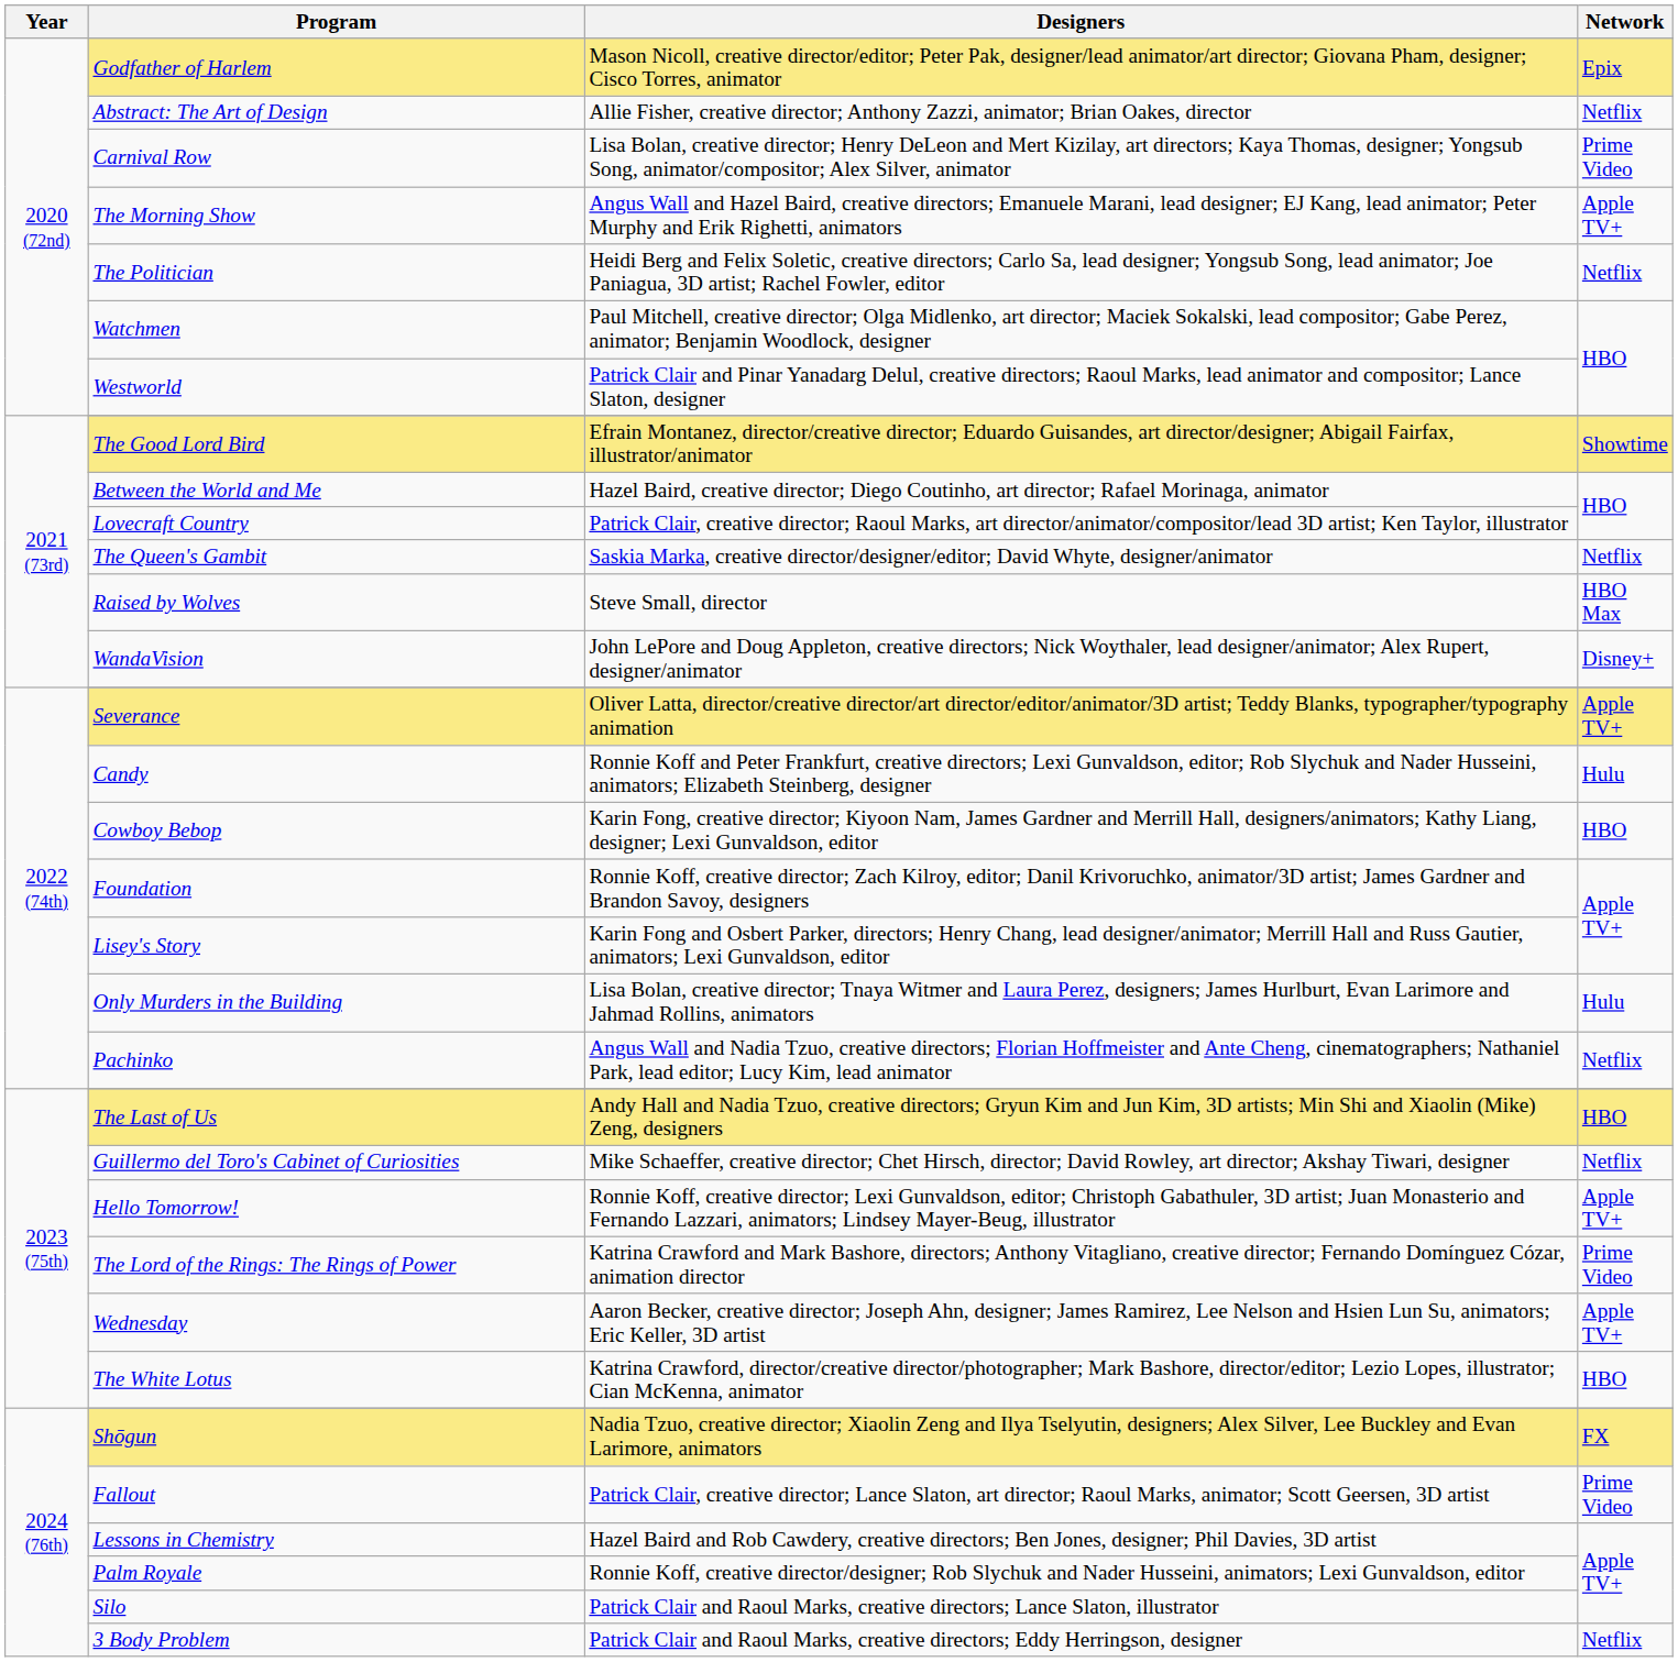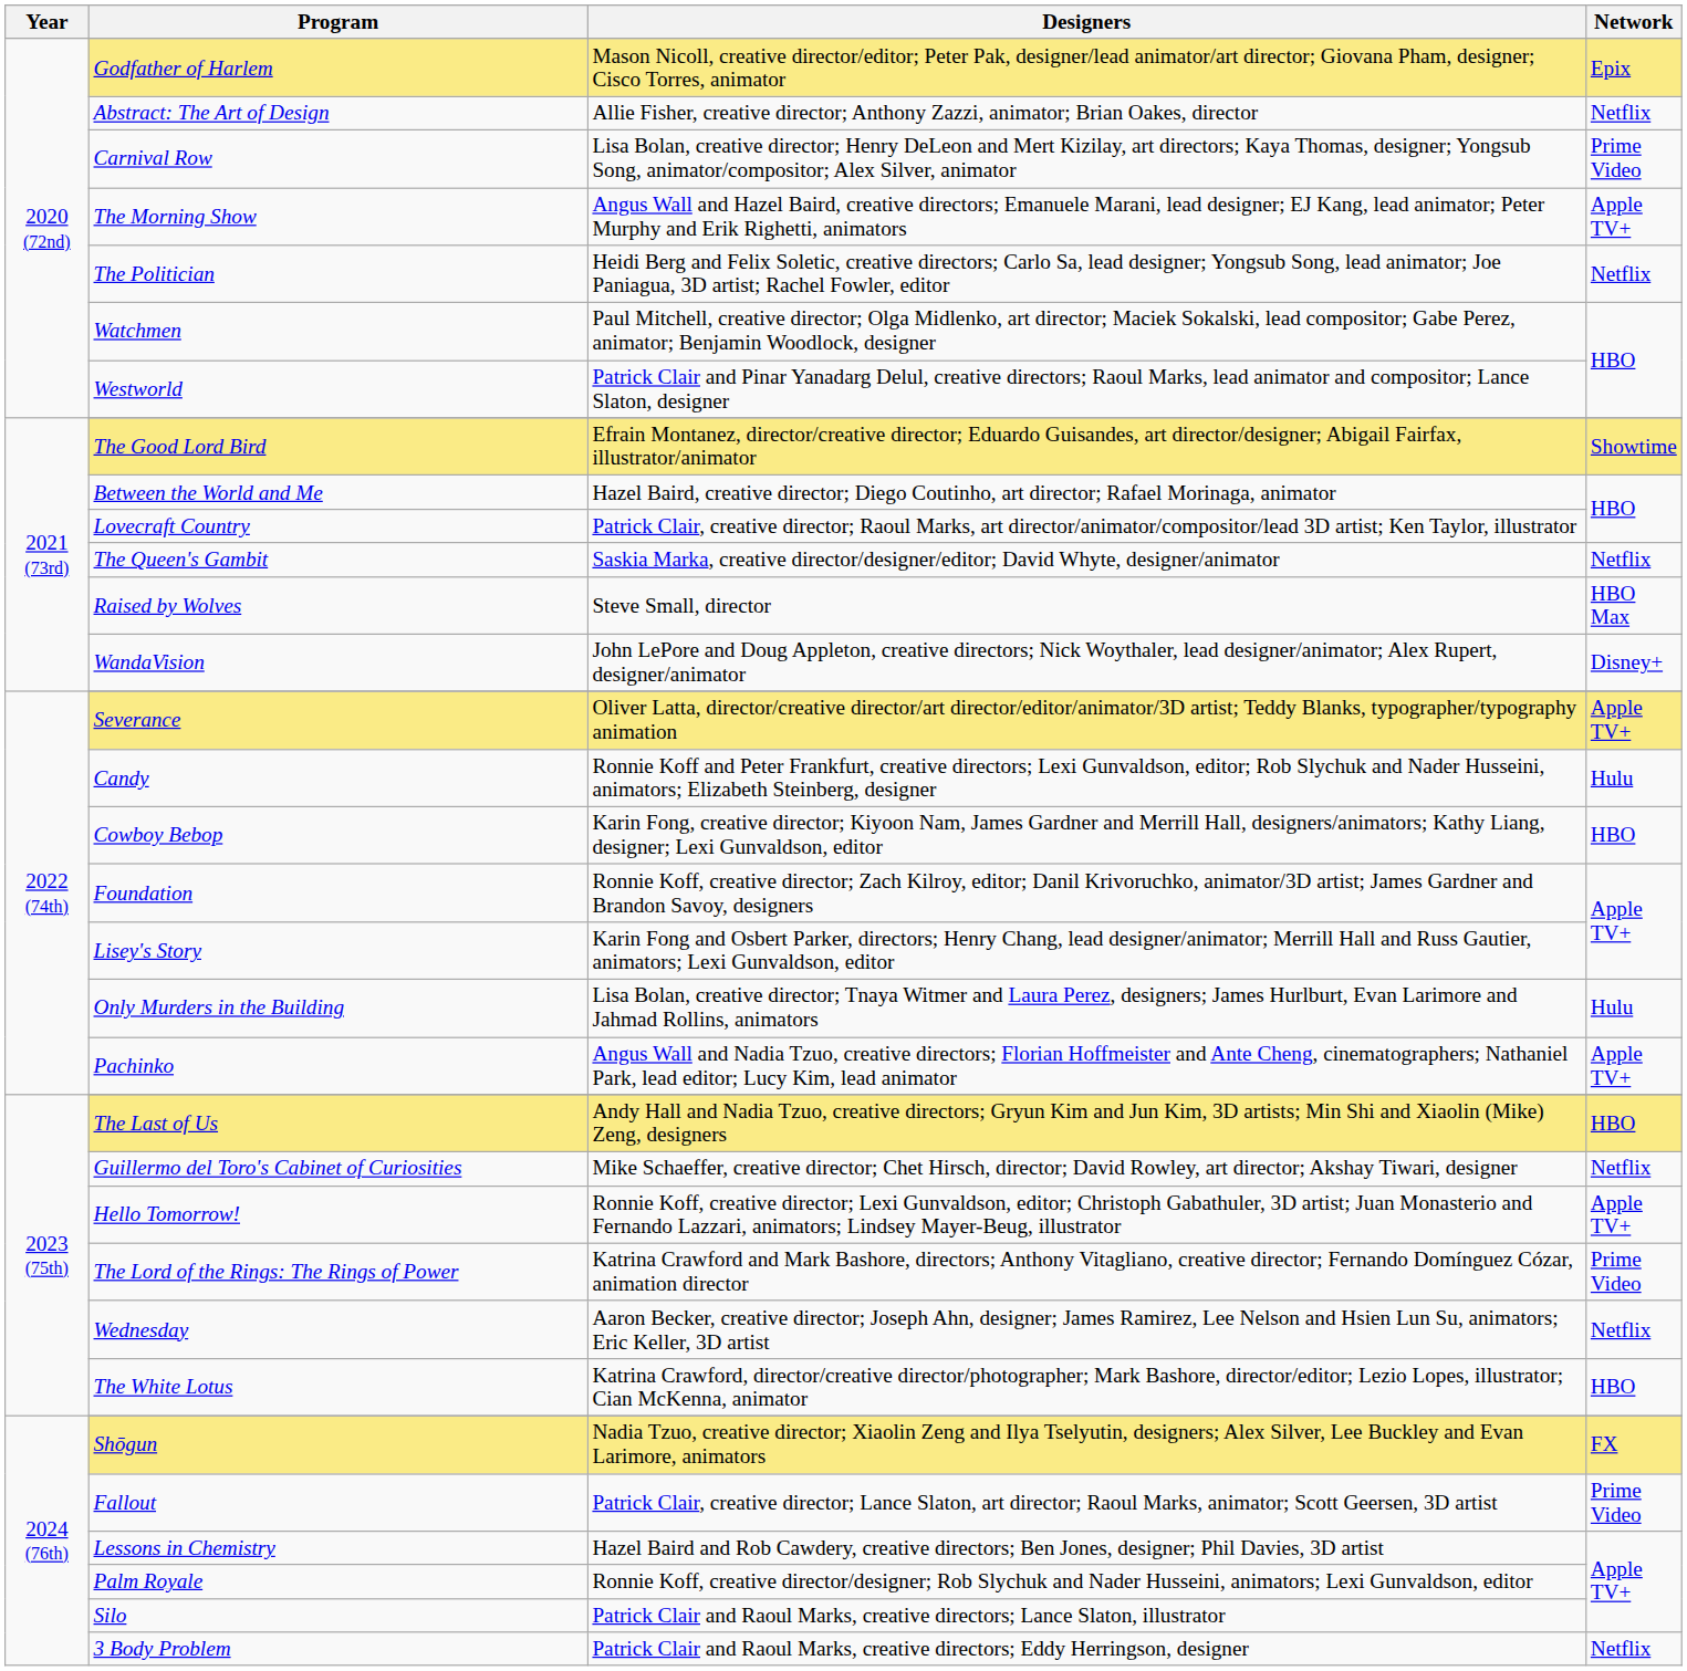Pachinko | Network: Netflix -> Apple TV+
Wednesday | Network: Apple TV+ -> Netflix
